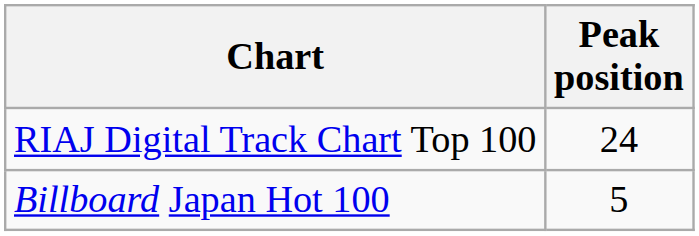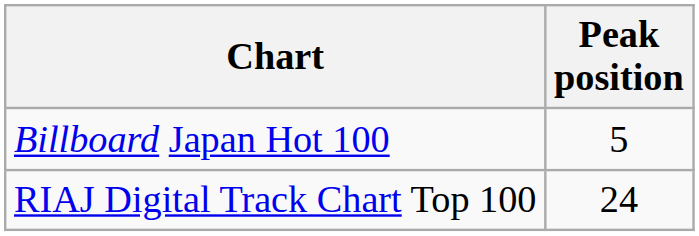rows swapped: Billboard Japan Hot 100 <-> RIAJ Digital Track Chart Top 100
